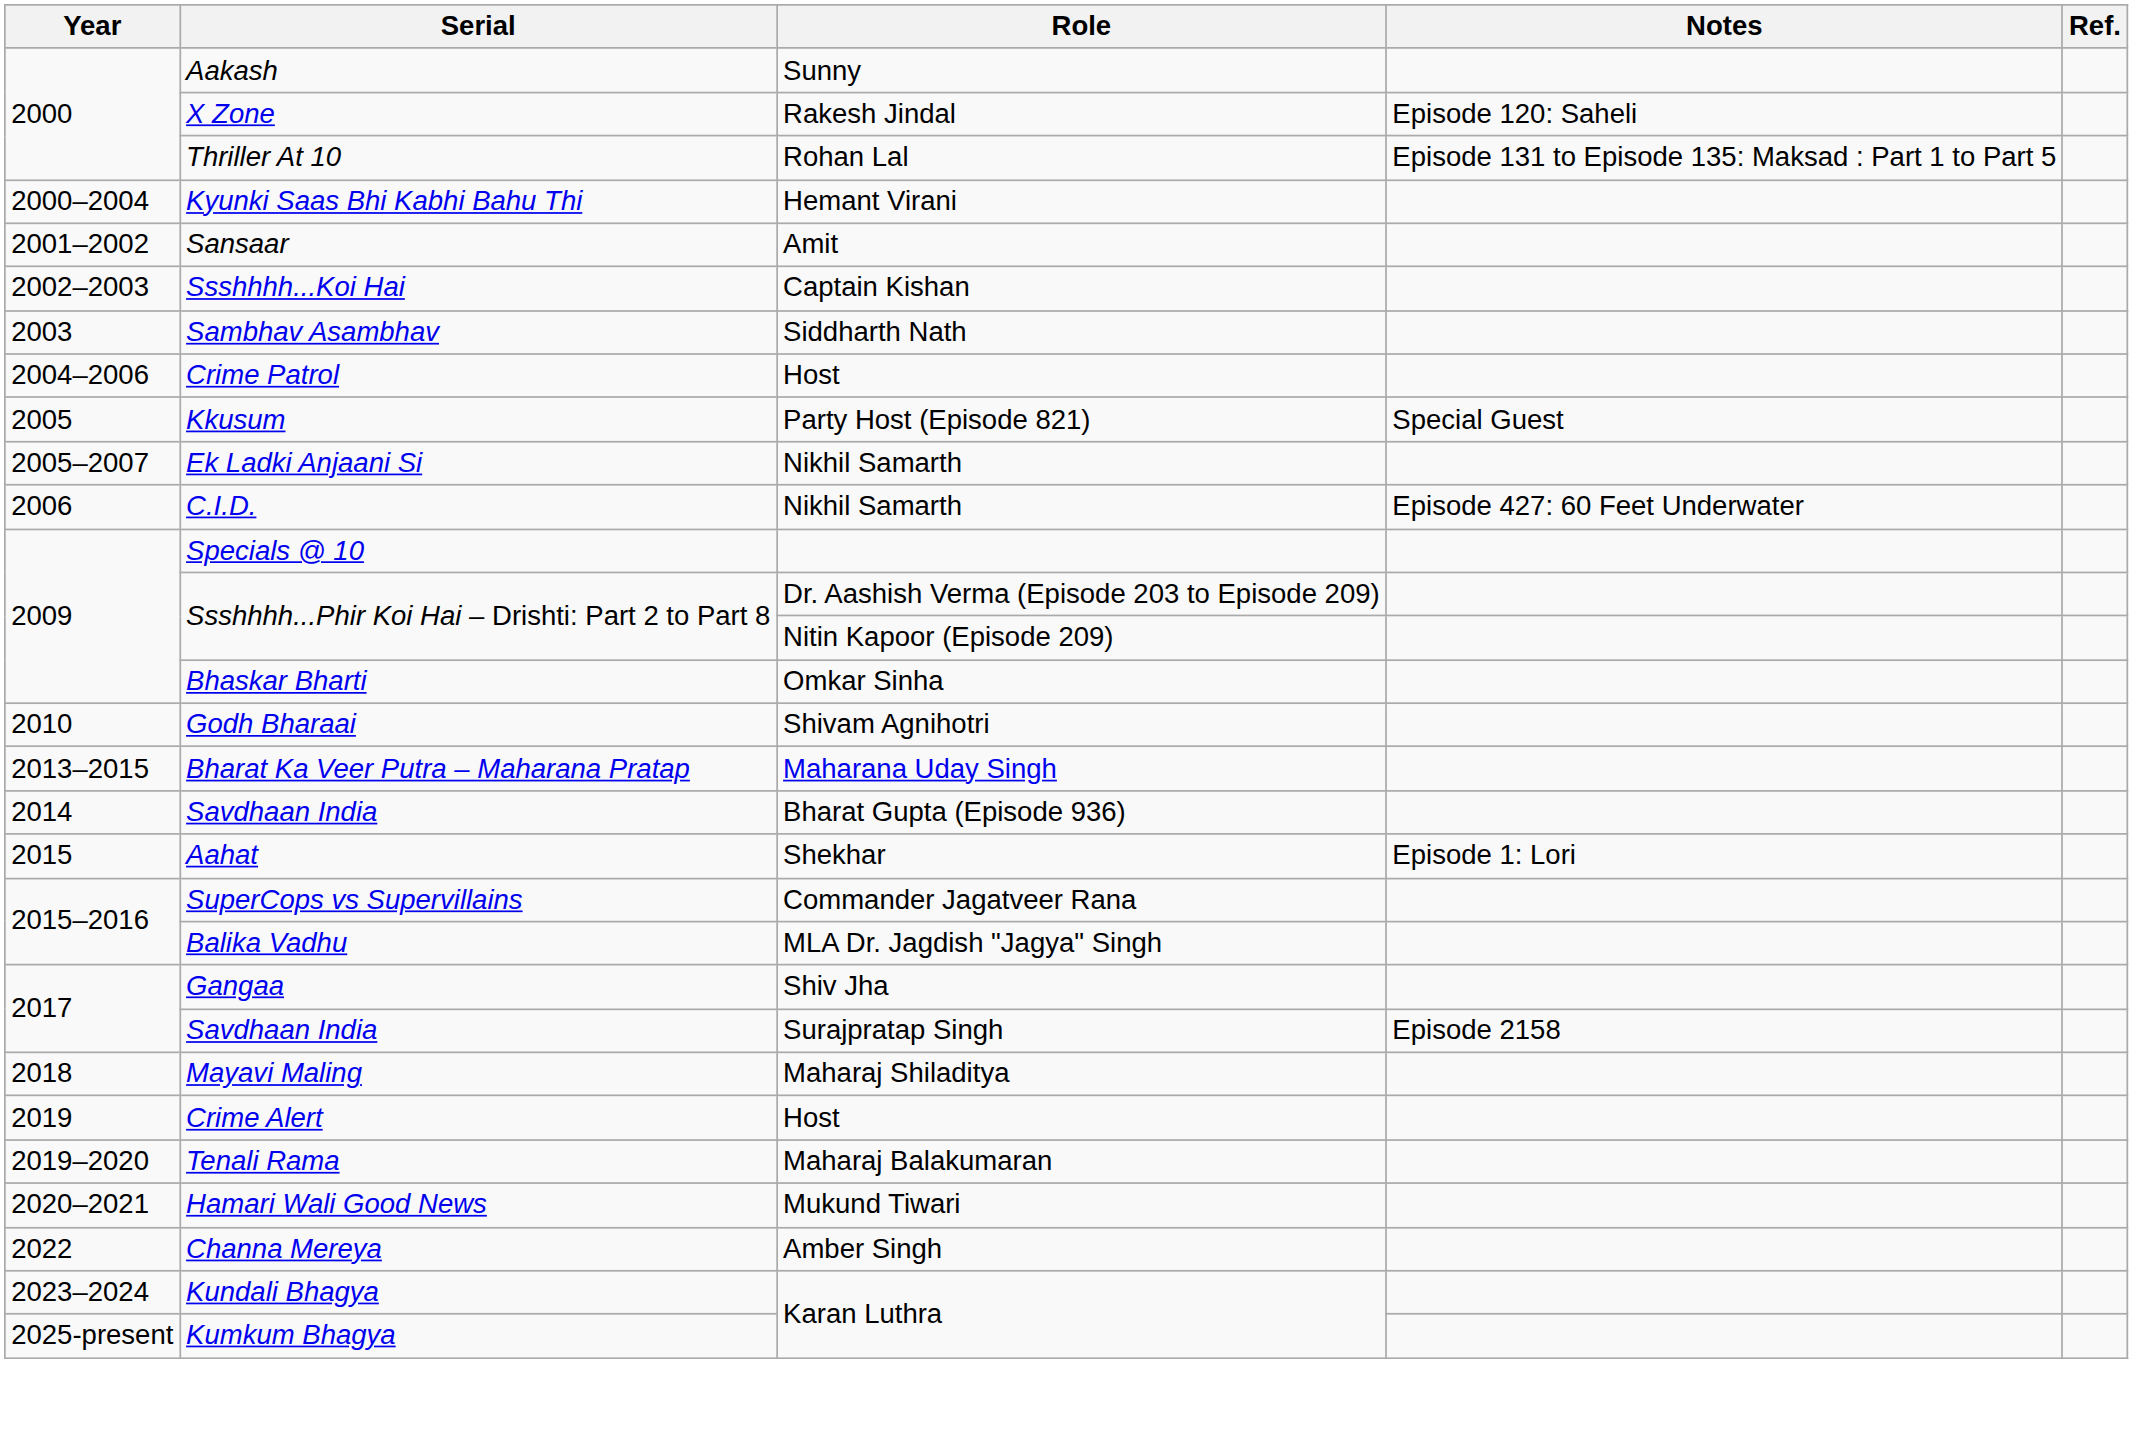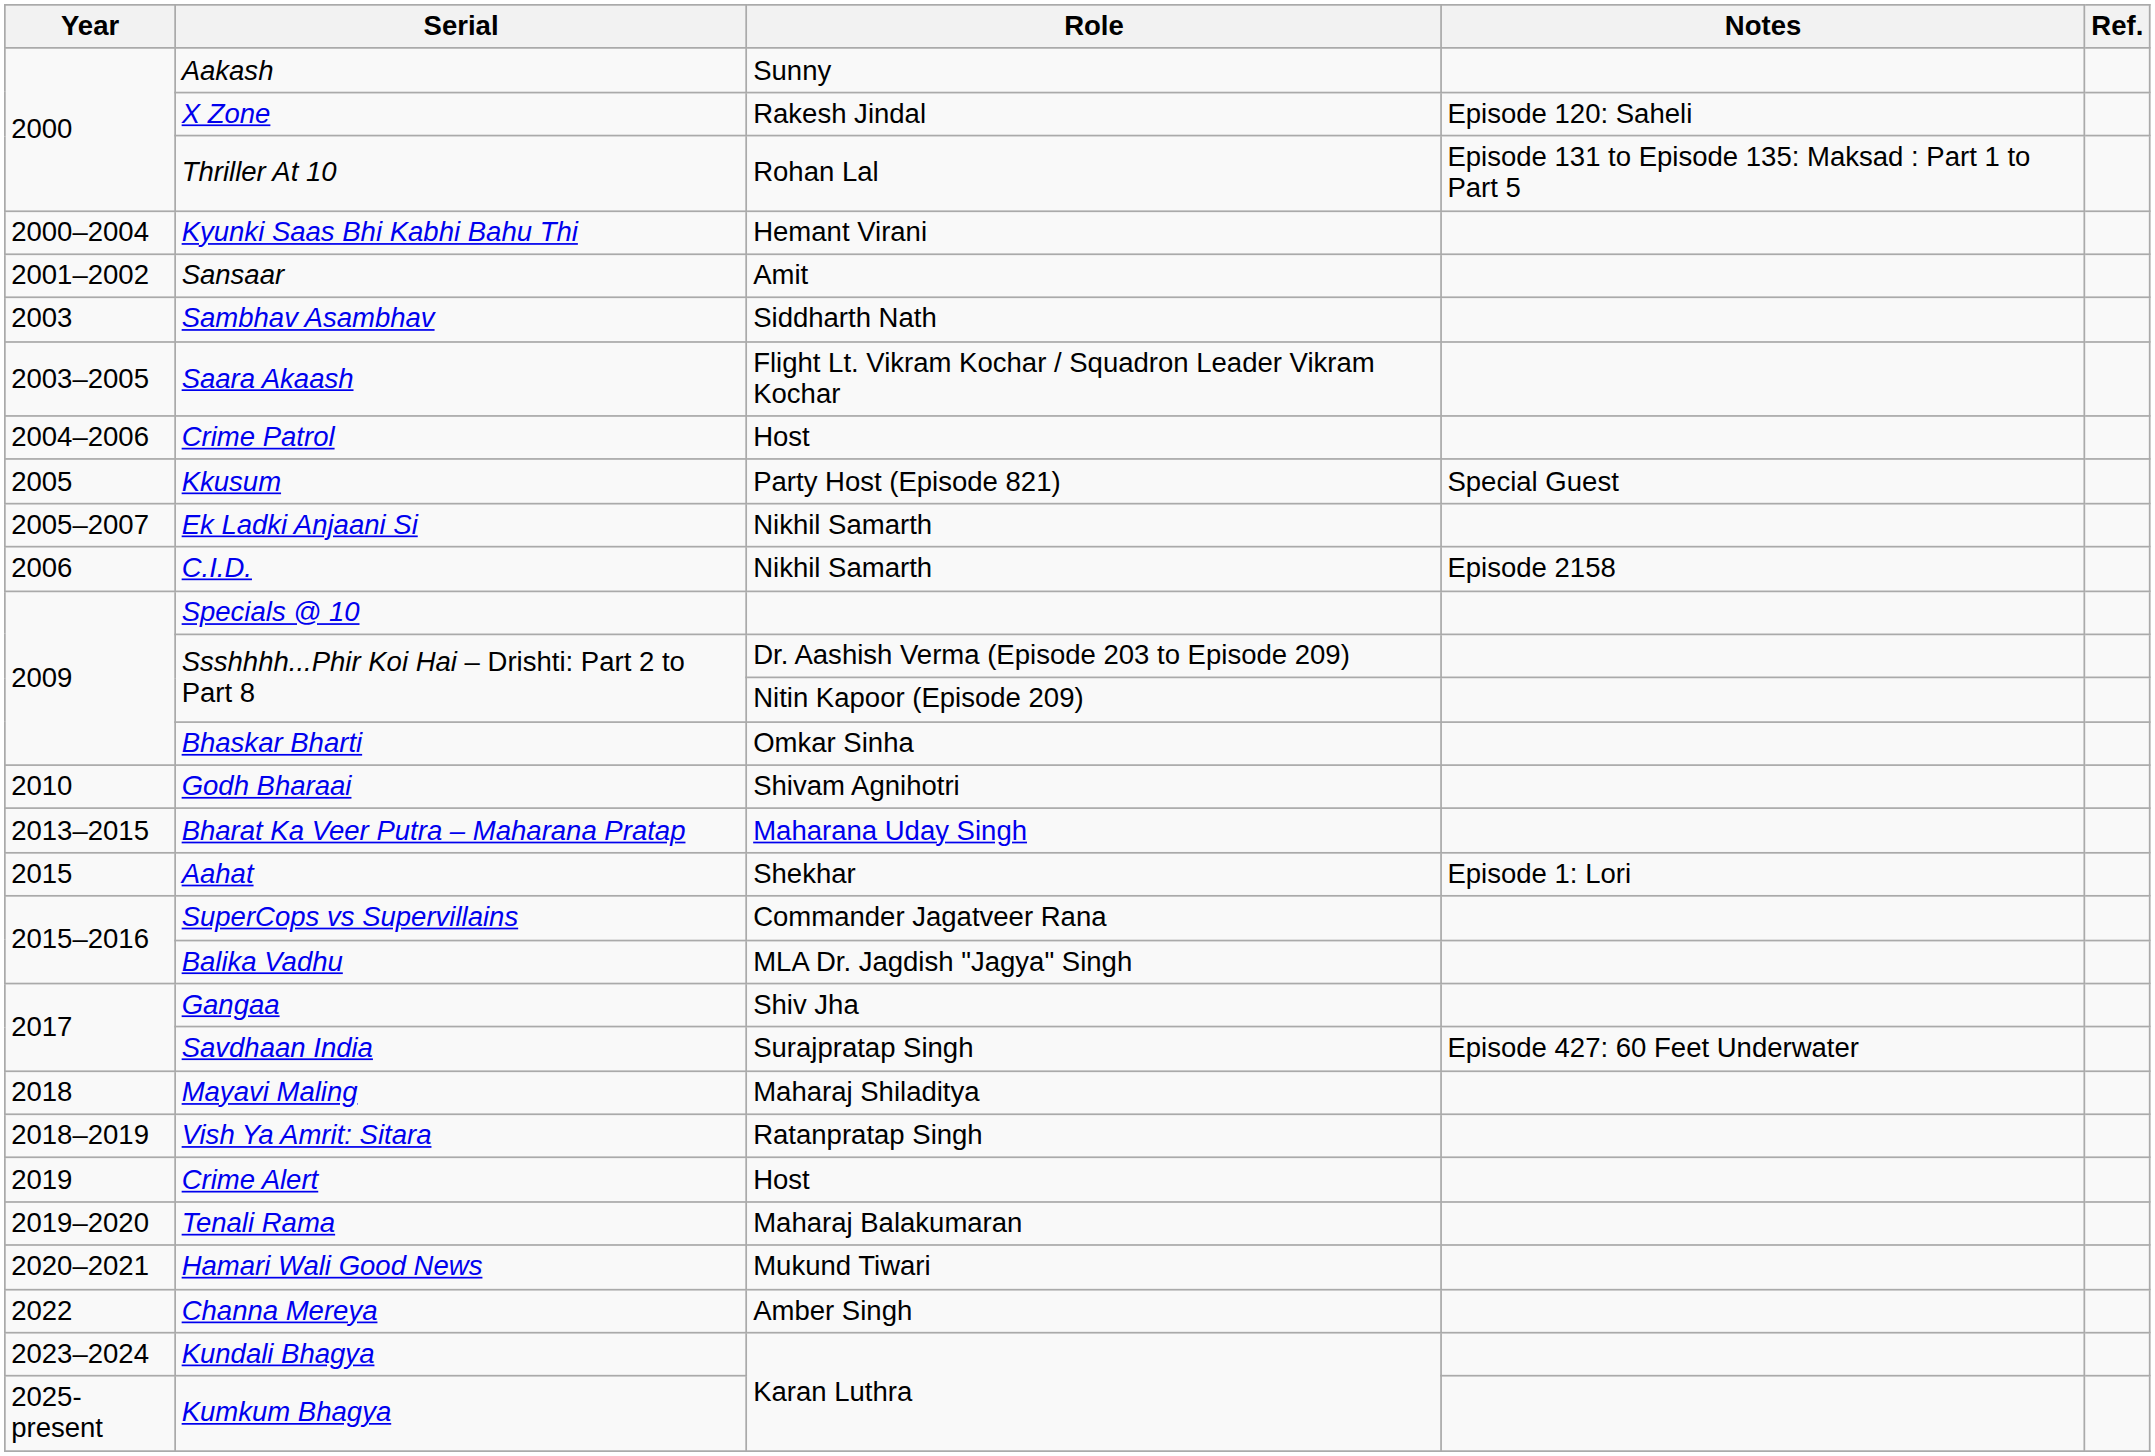- row: 2002–2003 | Ssshhhh...Koi Hai | Captain Kishan
+ row: 2003–2005 | Saara Akaash | Flight Lt. Vikram Kochar / Squadron Leader Vikram Kochar
C.I.D. | Notes: Episode 427: 60 Feet Underwater -> Episode 2158
- row: 2014 | Savdhaan India | Bharat Gupta (Episode 936)
Savdhaan India / Surajpratap Singh | Notes: Episode 2158 -> Episode 427: 60 Feet Underwater
+ row: 2018–2019 | Vish Ya Amrit: Sitara | Ratanpratap Singh
